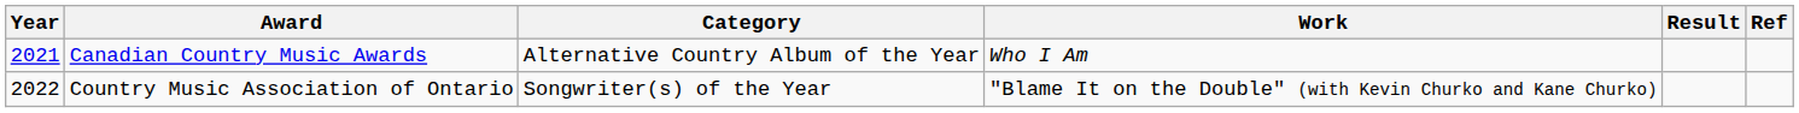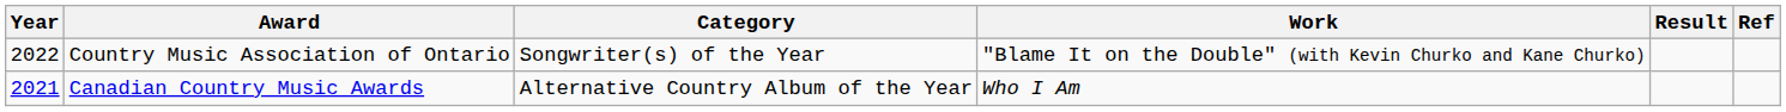rows swapped: Canadian Country Music Awards <-> Country Music Association of Ontario
